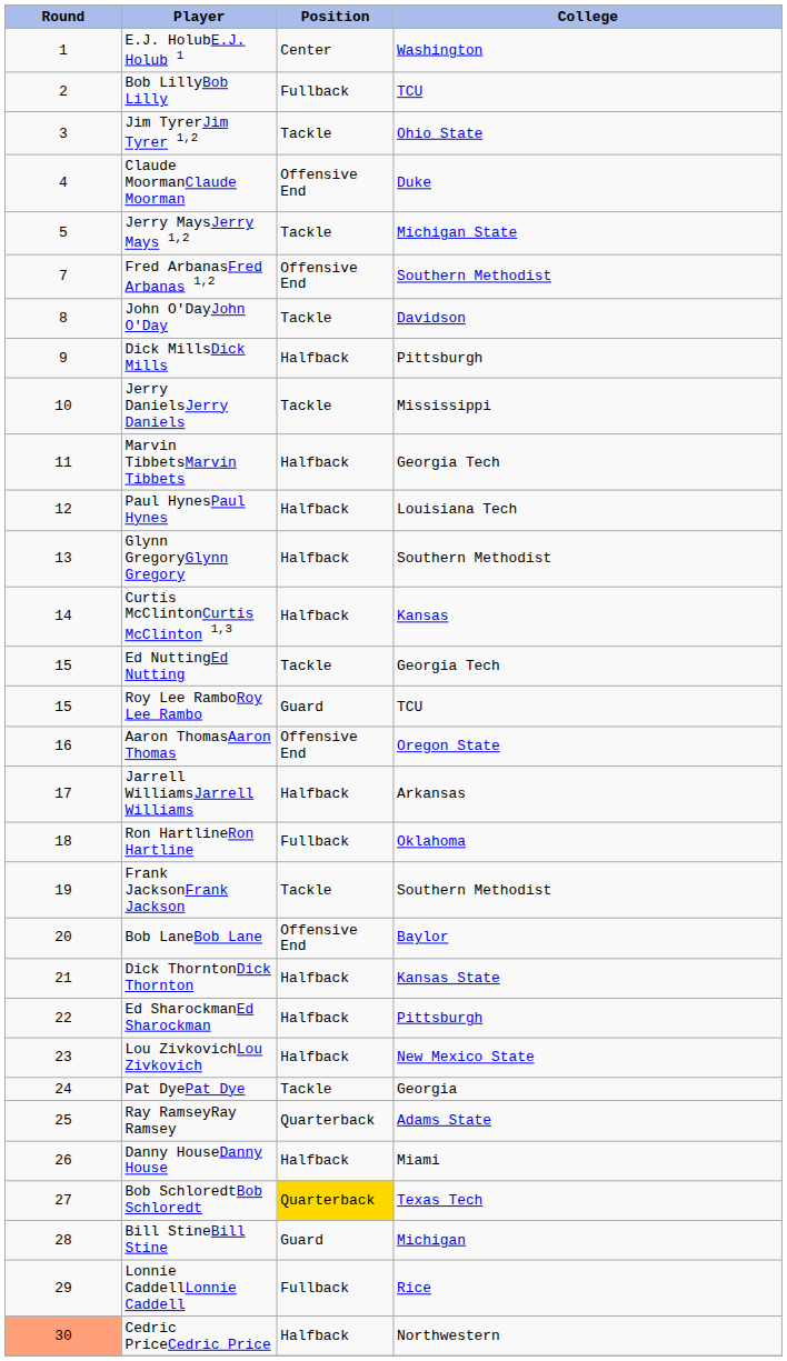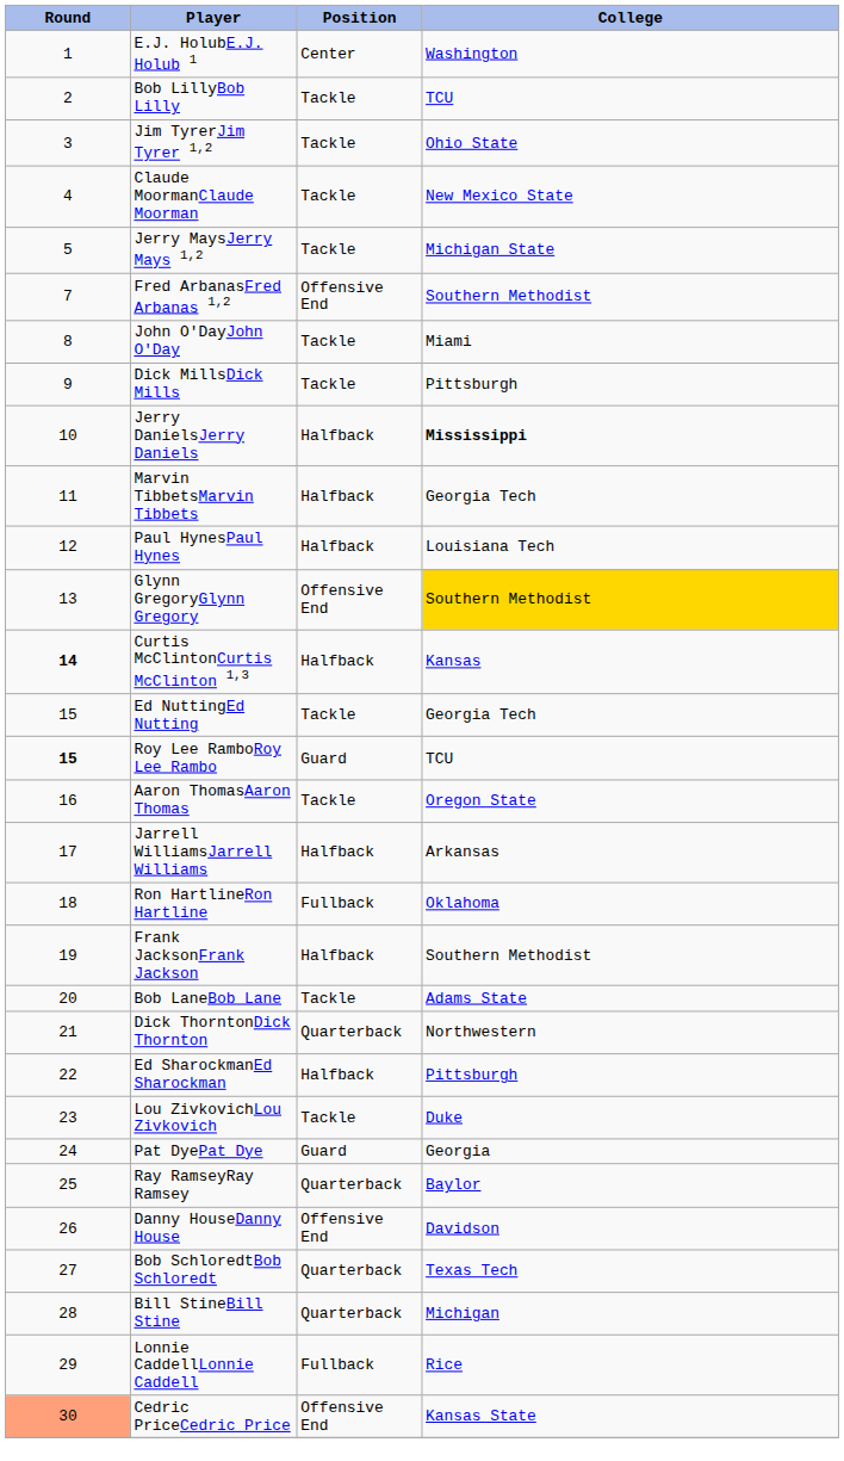Bob LillyBob Lilly | Position: Fullback -> Tackle
Claude MoormanClaude Moorman | Position: Offensive End -> Tackle
Claude MoormanClaude Moorman | College: Duke -> New Mexico State
John O'DayJohn O'Day | College: Davidson -> Miami
Dick MillsDick Mills | Position: Halfback -> Tackle
Jerry DanielsJerry Daniels | Position: Tackle -> Halfback
Jerry DanielsJerry Daniels | College: normal -> bold
Glynn GregoryGlynn Gregory | Position: Halfback -> Offensive End
Glynn GregoryGlynn Gregory | College: no background -> gold background
Curtis McClintonCurtis McClinton 1,3 | Round: normal -> bold
Roy Lee RamboRoy Lee Rambo | Round: normal -> bold
Aaron ThomasAaron Thomas | Position: Offensive End -> Tackle
Frank JacksonFrank Jackson | Position: Tackle -> Halfback
Bob LaneBob Lane | Position: Offensive End -> Tackle
Bob LaneBob Lane | College: Baylor -> Adams State
Dick ThorntonDick Thornton | Position: Halfback -> Quarterback
Dick ThorntonDick Thornton | College: Kansas State -> Northwestern
Lou ZivkovichLou Zivkovich | Position: Halfback -> Tackle
Lou ZivkovichLou Zivkovich | College: New Mexico State -> Duke
Pat DyePat Dye | Position: Tackle -> Guard
Ray RamseyRay Ramsey | College: Adams State -> Baylor
Danny HouseDanny House | Position: Halfback -> Offensive End
Danny HouseDanny House | College: Miami -> Davidson
Bob SchloredtBob Schloredt | Position: gold background -> no background
Bill StineBill Stine | Position: Guard -> Quarterback
Cedric PriceCedric Price | Position: Halfback -> Offensive End
Cedric PriceCedric Price | College: Northwestern -> Kansas State
